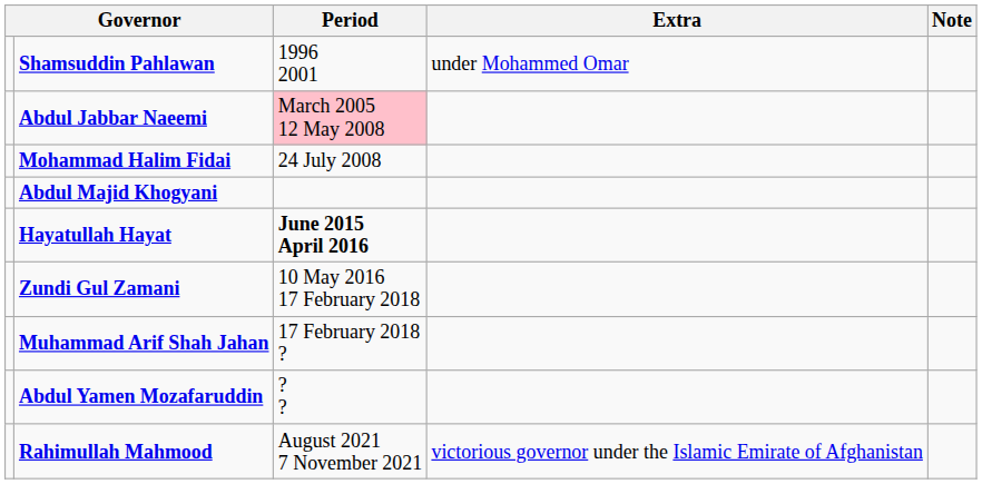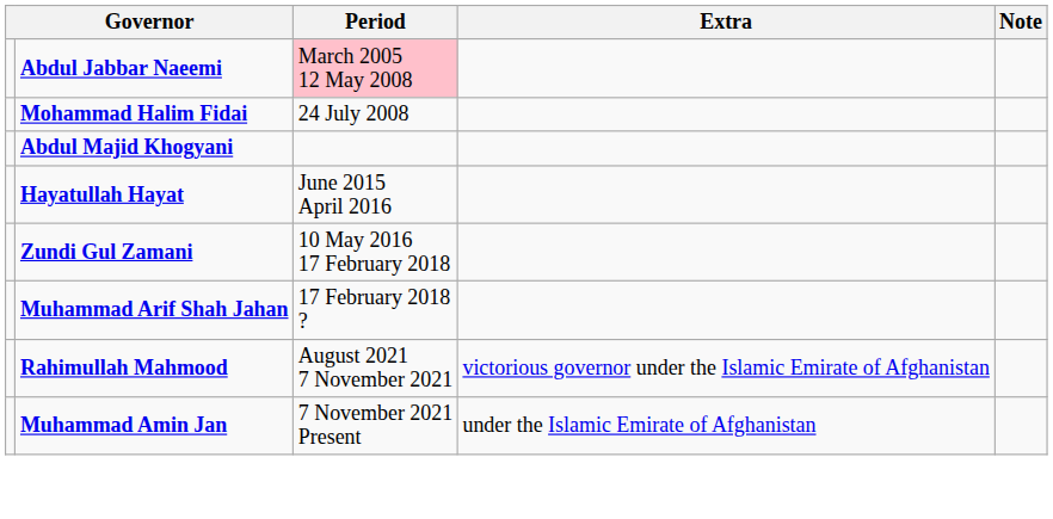- row: Shamsuddin Pahlawan | 1996 2001 | under Mohammed Omar
Hayatullah Hayat | Period: bold -> normal
- row: Abdul Yamen Mozafaruddin | ? ?
+ row: Muhammad Amin Jan | 7 November 2021 Present | under the Islamic Emirate of Afghanistan
